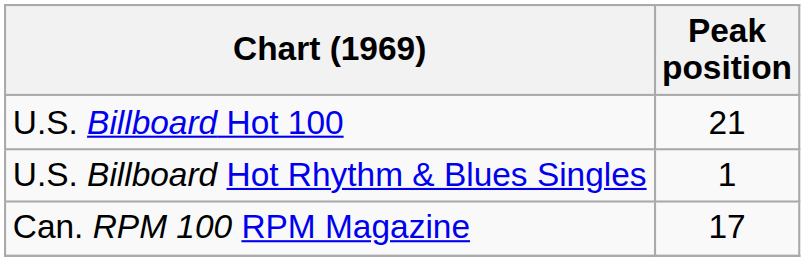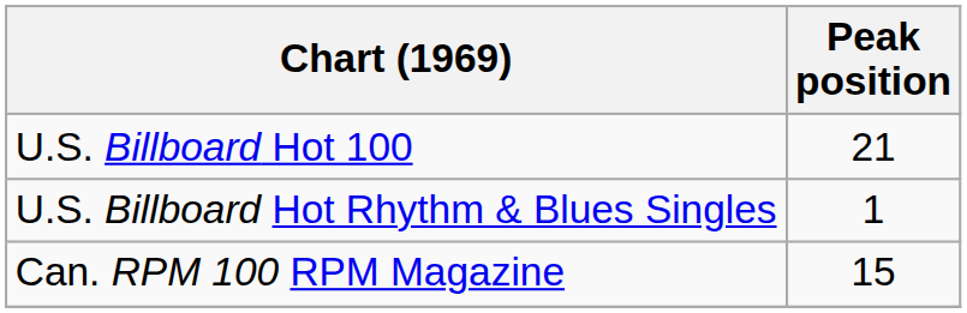Can. RPM 100 RPM Magazine | Peak position: 17 -> 15
